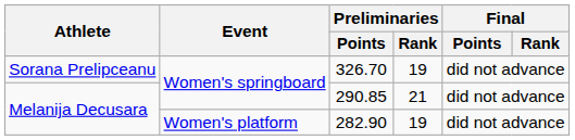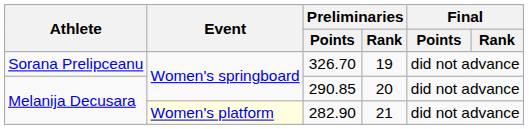290.85 | Preliminaries / Rank: 21 -> 20
282.90 | Event: no background -> lightyellow background
282.90 | Preliminaries / Rank: 19 -> 21
